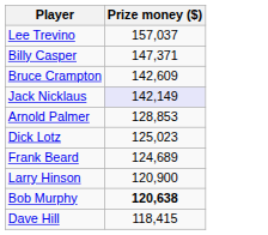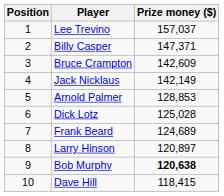+ column: Position | 1 | 2 | 3 | 4 | 5 | 6 | 7 | 8 | 9 | 10
Jack Nicklaus | Prize money ($): lavender background -> no background
Dick Lotz | Prize money ($): 125,023 -> 125,028
Larry Hinson | Prize money ($): 120,900 -> 120,897
